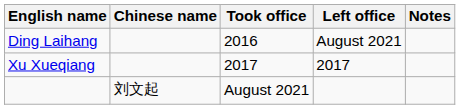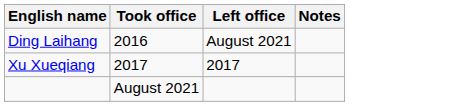- column: Chinese name | 刘文起
